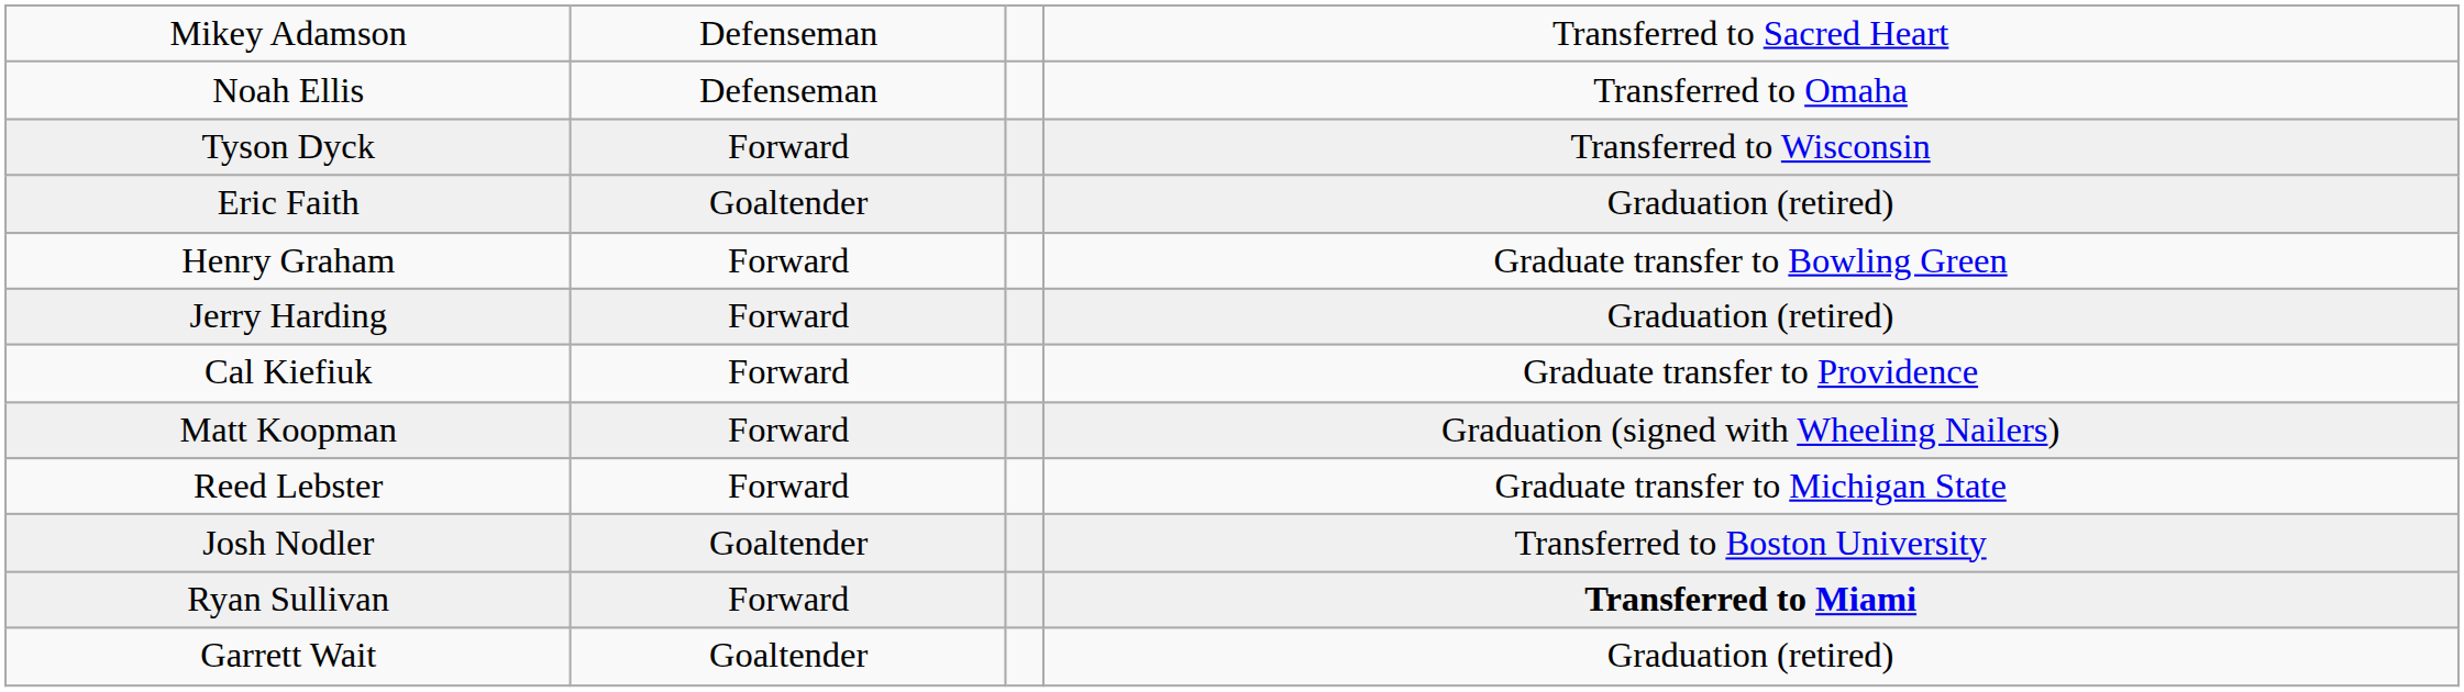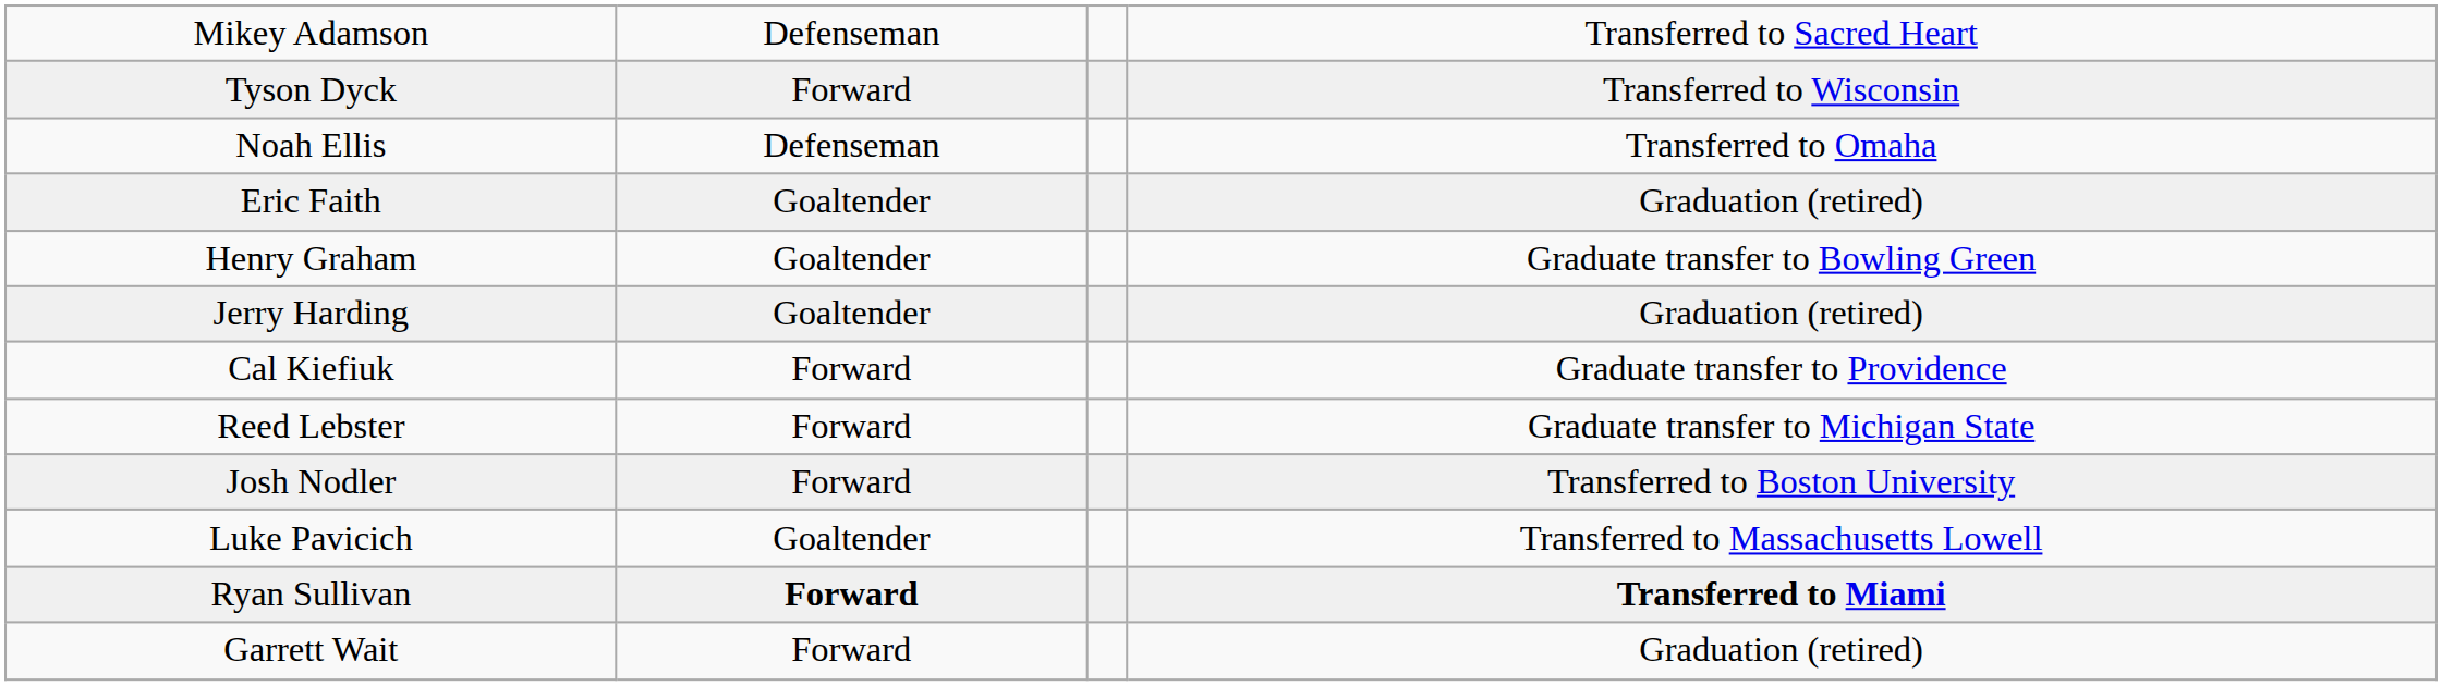rows swapped: Tyson Dyck <-> Noah Ellis
Henry Graham | column 2: Forward -> Goaltender
Jerry Harding | column 2: Forward -> Goaltender
- row: Matt Koopman | Forward | Graduation (signed with Wheeling Nailers)
Josh Nodler | column 2: Goaltender -> Forward
+ row: Luke Pavicich | Goaltender | Transferred to Massachusetts Lowell
Ryan Sullivan | column 2: normal -> bold
Garrett Wait | column 2: Goaltender -> Forward
